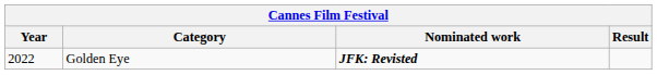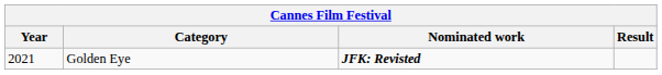Golden Eye | Year: 2022 -> 2021
